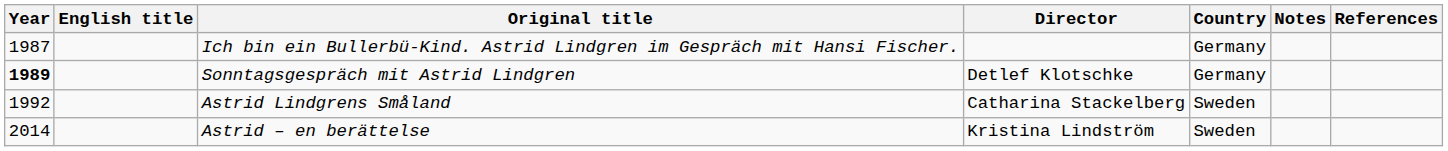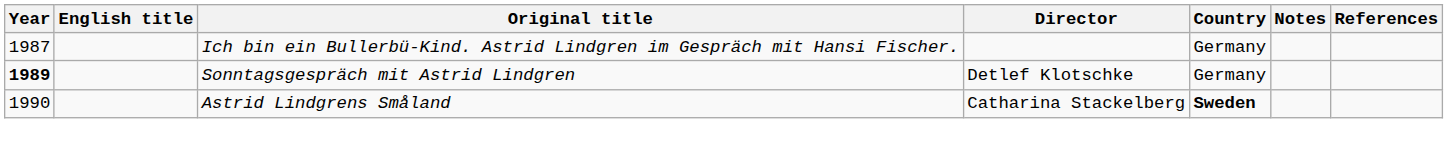Astrid Lindgrens Småland | Year: 1992 -> 1990
Astrid Lindgrens Småland | Country: normal -> bold
- row: 2014 | Astrid – en berättelse | Kristina Lindström | Sweden
